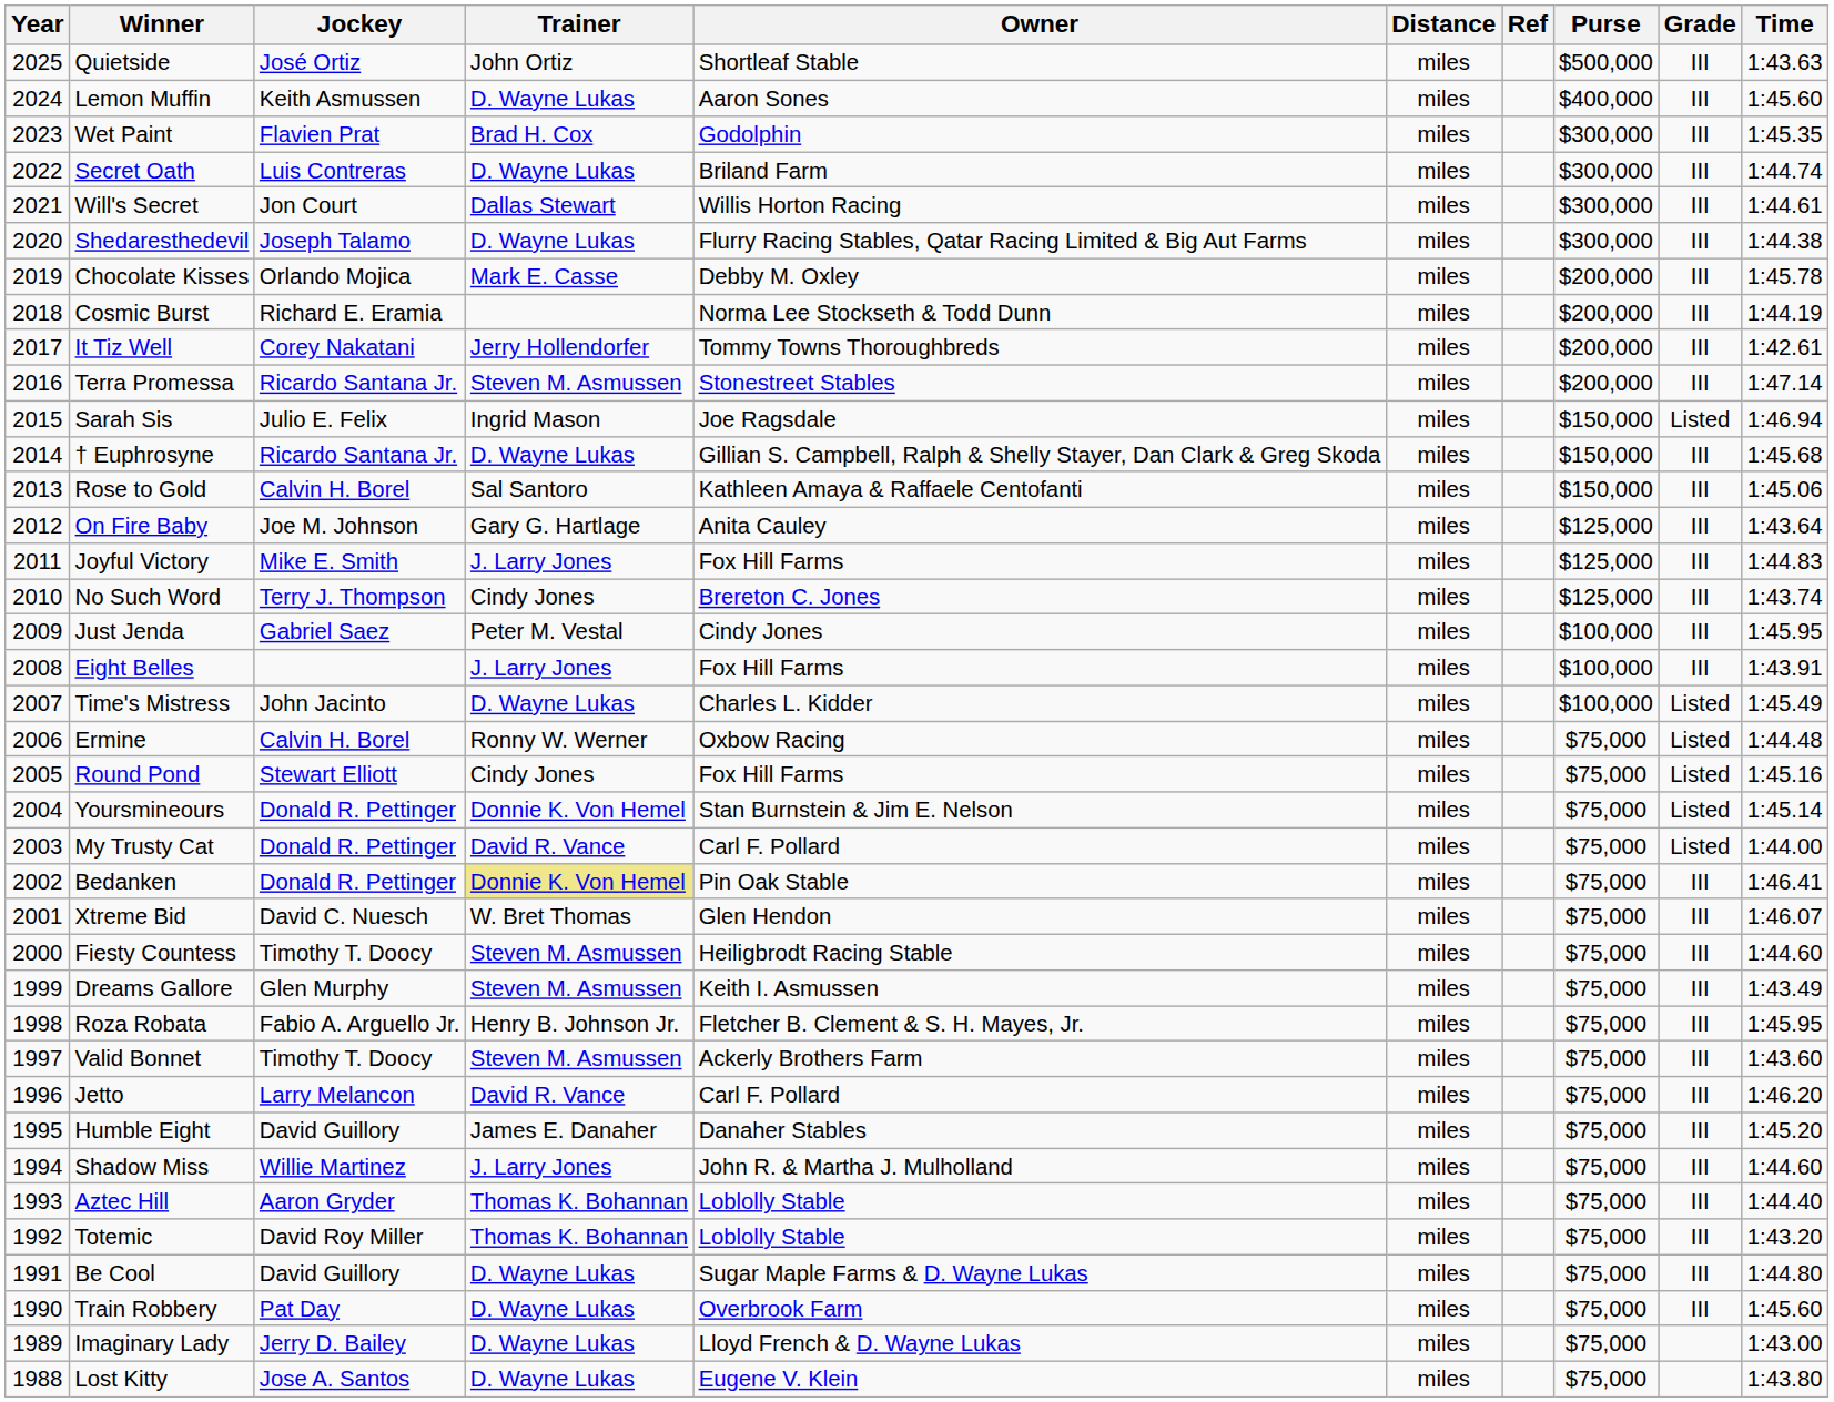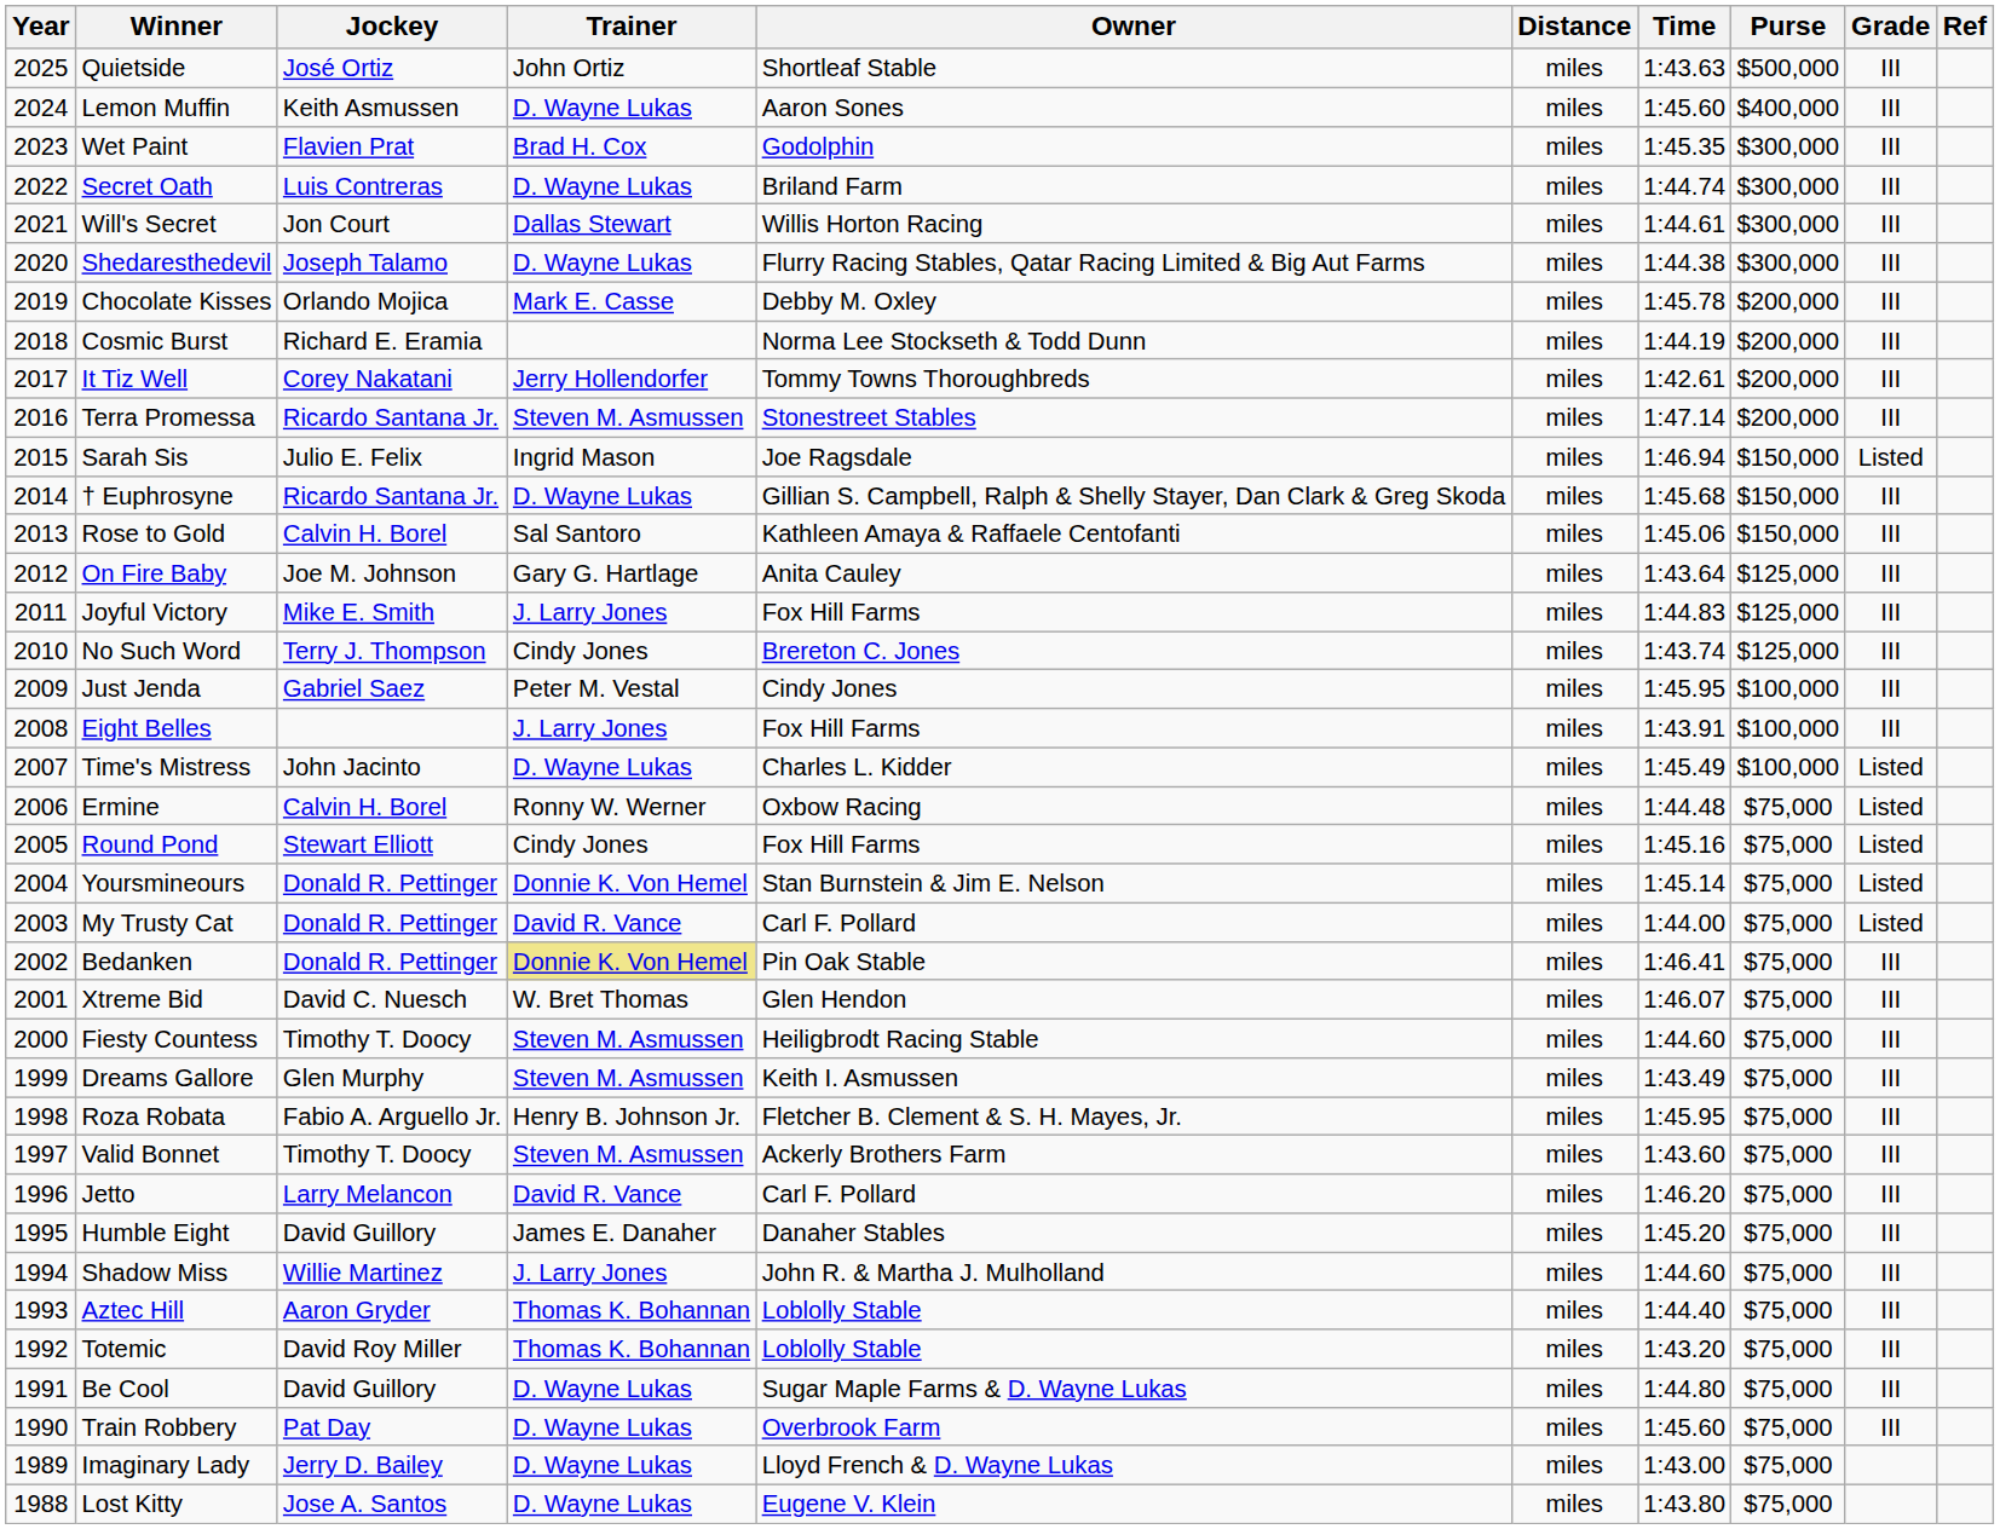columns swapped: Time <-> Ref
